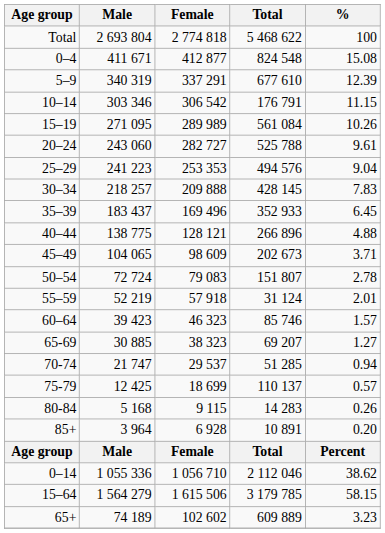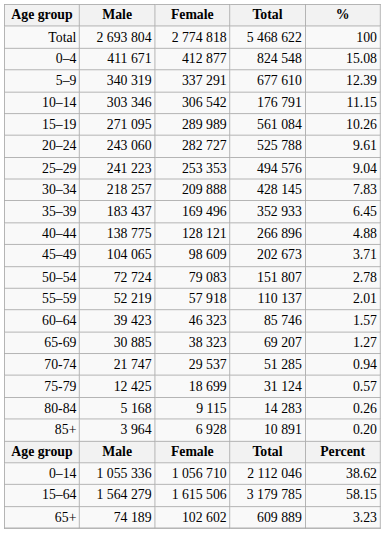55–59 | Total: 31 124 -> 110 137
75-79 | Total: 110 137 -> 31 124
